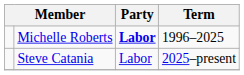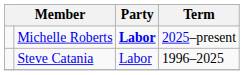Michelle Roberts | Term: 1996–2025 -> 2025–present
Steve Catania | Term: 2025–present -> 1996–2025
